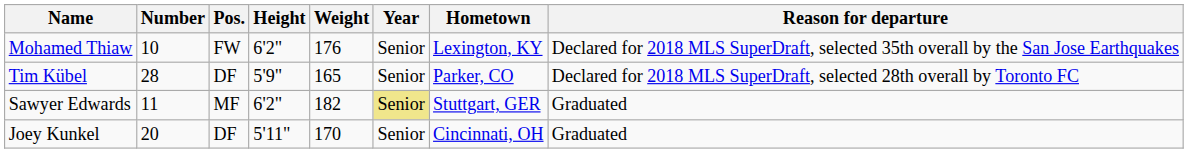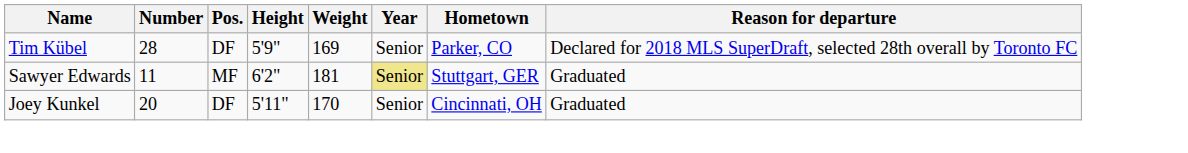- row: Mohamed Thiaw | 10 | FW | 6'2" | 176 | Senior | Lexington, KY | Declared for 2018 MLS SuperDraft, selected 35th overall by the San Jose Earthquakes
Tim Kübel | Weight: 165 -> 169
Sawyer Edwards | Weight: 182 -> 181
